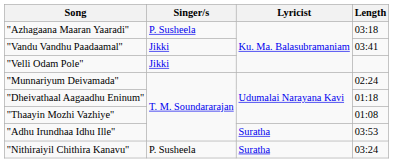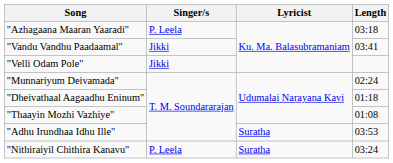"Azhagaana Maaran Yaaradi" | Singer/s: P. Susheela -> P. Leela
"Nithiraiyil Chithira Kanavu" | Singer/s: P. Susheela -> P. Leela
